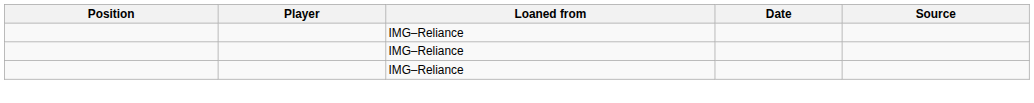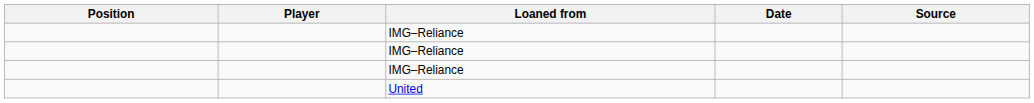+ row: United
